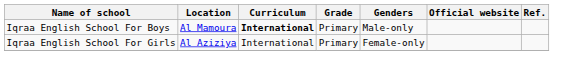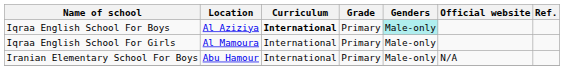Iqraa English School For Boys | Location: Al Mamoura -> Al Aziziya
Iqraa English School For Boys | Genders: no background -> paleturquoise background
Iqraa English School For Girls | Location: Al Aziziya -> Al Mamoura
Iqraa English School For Girls | Genders: Female-only -> Male-only
+ row: Iranian Elementary School For Boys | Abu Hamour | International | Primary | Male-only | N/A
